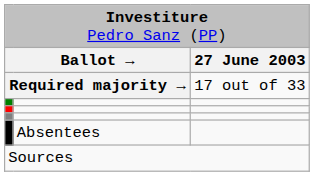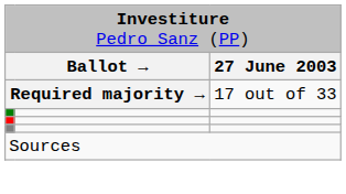- row: Absentees
